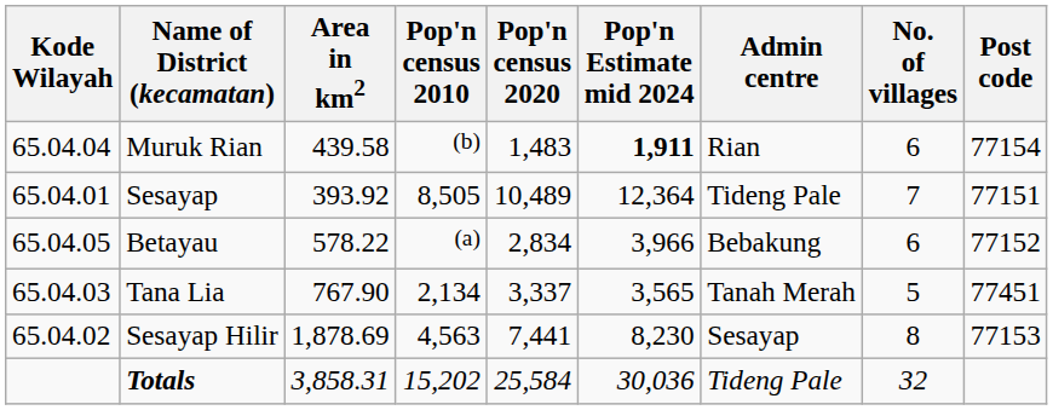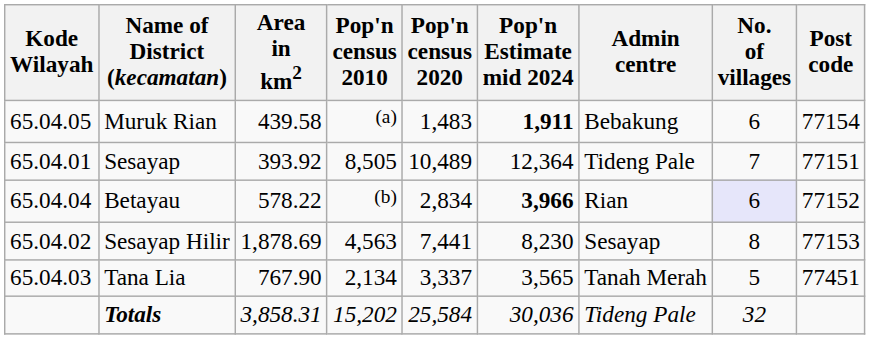Muruk Rian | Kode Wilayah: 65.04.04 -> 65.04.05
Muruk Rian | Pop'n census 2010: (b) -> (a)
Muruk Rian | Admin centre: Rian -> Bebakung
Betayau | Kode Wilayah: 65.04.05 -> 65.04.04
Betayau | Pop'n census 2010: (a) -> (b)
Betayau | Pop'n Estimate mid 2024: normal -> bold
Betayau | Admin centre: Bebakung -> Rian
Betayau | No. of villages: no background -> lavender background
rows swapped: Sesayap Hilir <-> Tana Lia
